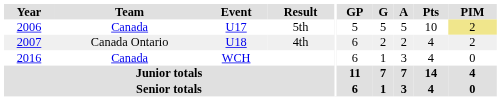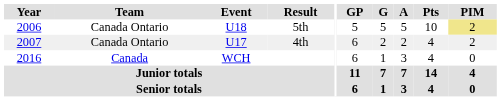5th | Team: Canada -> Canada Ontario
5th | Event: U17 -> U18
4th | Event: U18 -> U17
